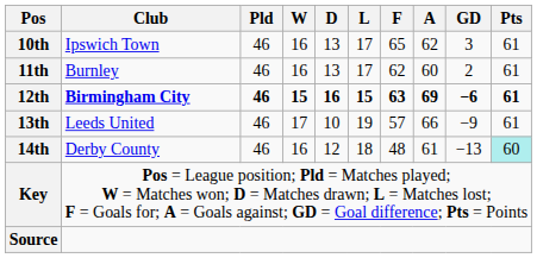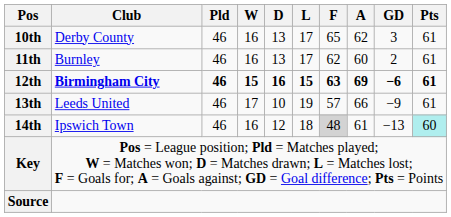10th | Club: Ipswich Town -> Derby County
14th | Club: Derby County -> Ipswich Town
14th | F: no background -> lightgrey background
